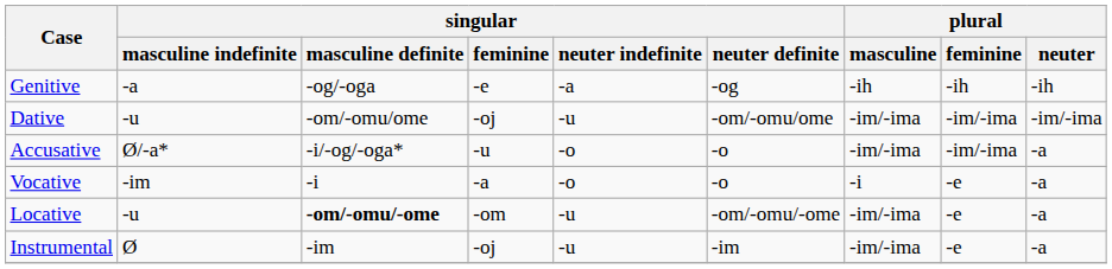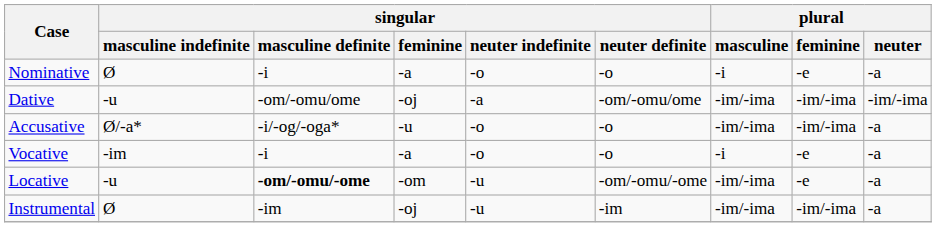+ row: Nominative | Ø | -i | -a | -o | -o | -i | -e | -a
- row: Genitive | -a | -og/-oga | -e | -a | -og | -ih | -ih | -ih
Dative | singular / neuter indefinite: -u -> -a
Instrumental | plural / feminine: -e -> -im/-ima
